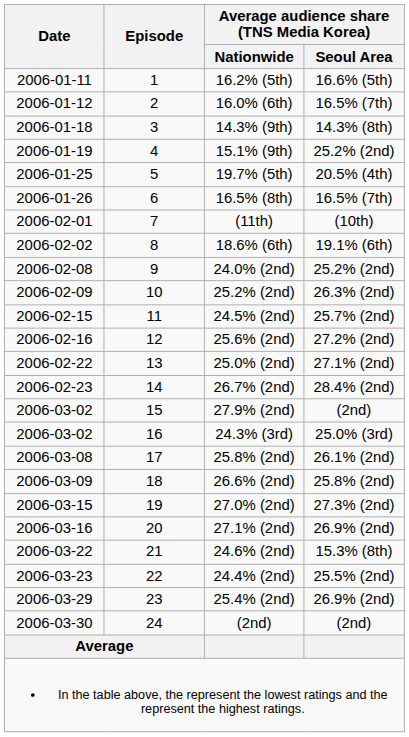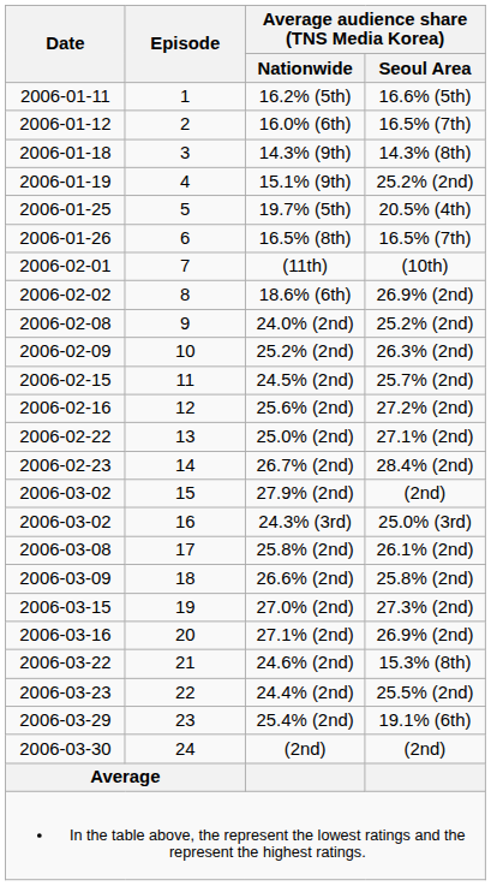18.6% (6th) | Average audience share (TNS Media Korea) / Seoul Area: 19.1% (6th) -> 26.9% (2nd)
25.4% (2nd) | Average audience share (TNS Media Korea) / Seoul Area: 26.9% (2nd) -> 19.1% (6th)
